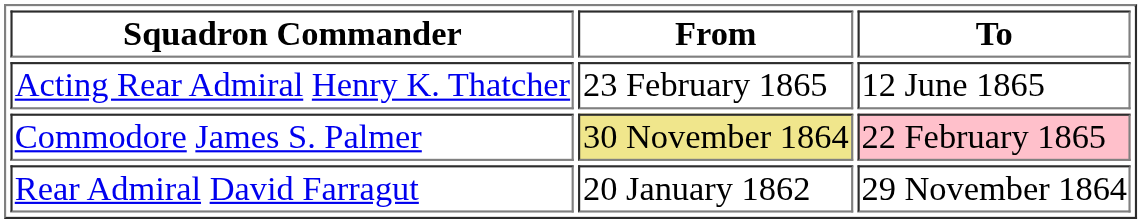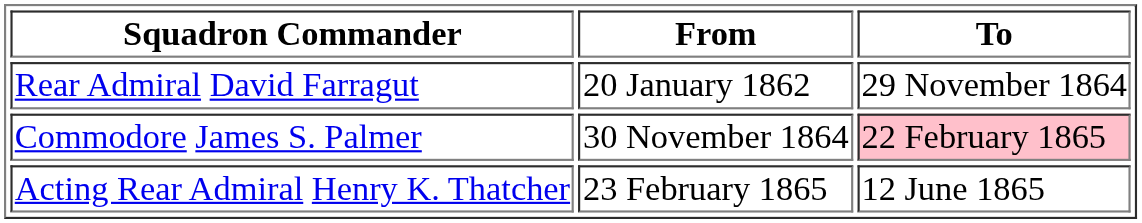rows swapped: Rear Admiral David Farragut <-> Acting Rear Admiral Henry K. Thatcher
Commodore James S. Palmer | From: khaki background -> no background
